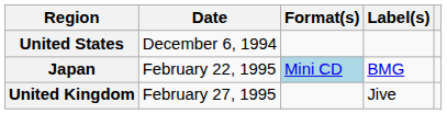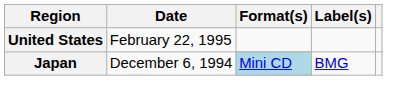United States | Date: December 6, 1994 -> February 22, 1995
Japan | Date: February 22, 1995 -> December 6, 1994
- row: United Kingdom | February 27, 1995 | Jive
